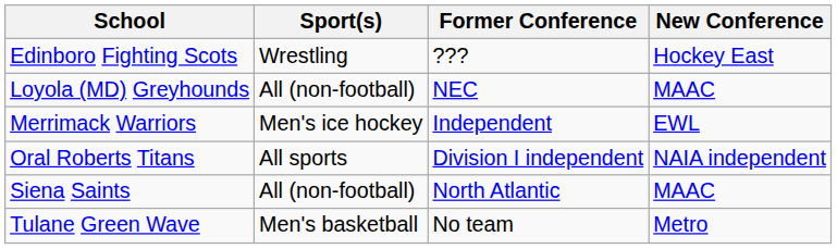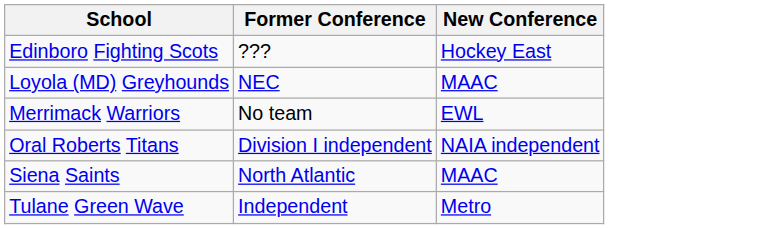- column: Sport(s) | Wrestling | All (non-football) | Men's ice hockey | All sports | All (non-football) | Men's basketball
Merrimack Warriors | Former Conference: Independent -> No team
Tulane Green Wave | Former Conference: No team -> Independent
